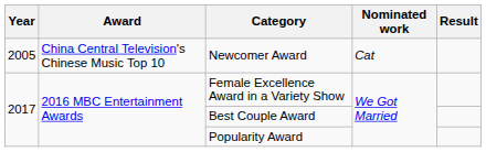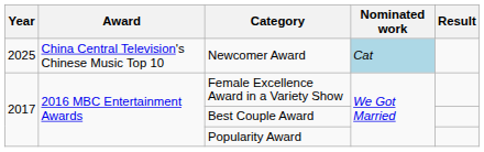Newcomer Award | Year: 2005 -> 2025
Newcomer Award | Nominated work: no background -> lightblue background
